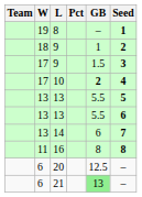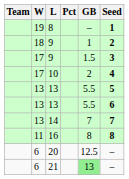10 | GB: bold -> normal
14 | GB: 6 -> 7
